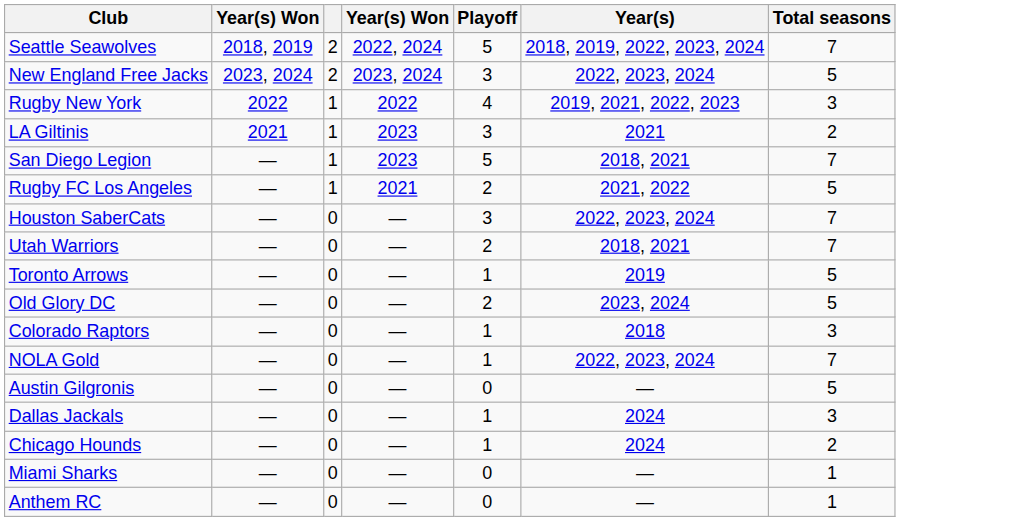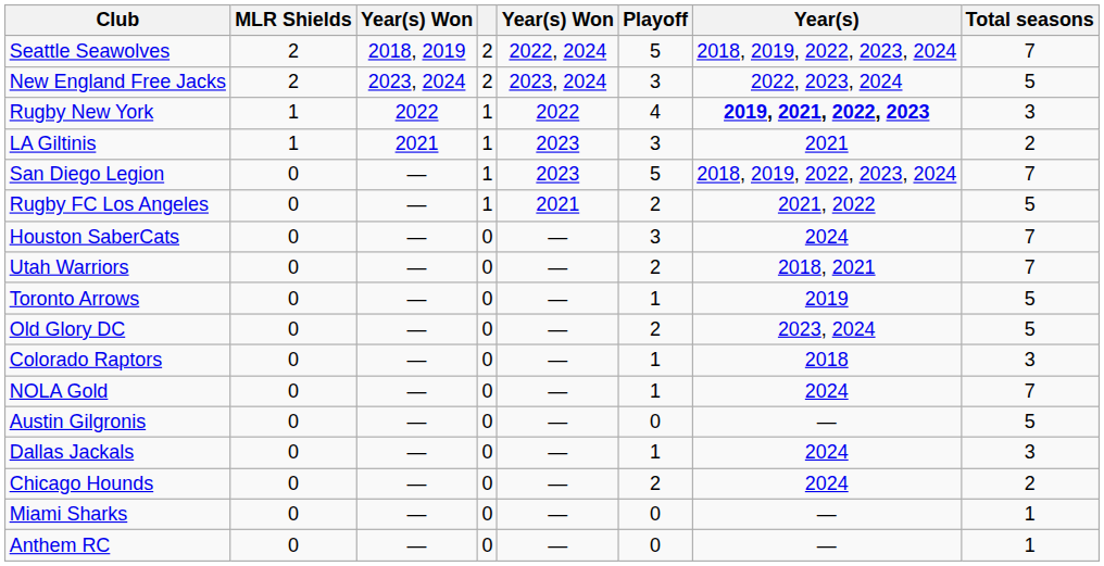+ column: MLR Shields | 2 | 2 | 1 | 1 | 0 | 0 | 0 | 0 | 0 | 0 | 0 | 0 | 0 | 0 | 0 | 0 | 0
Rugby New York | Year(s): normal -> bold
San Diego Legion | Year(s): 2018, 2021 -> 2018, 2019, 2022, 2023, 2024
Houston SaberCats | Year(s): 2022, 2023, 2024 -> 2024
NOLA Gold | Year(s): 2022, 2023, 2024 -> 2024
Chicago Hounds | Playoff: 1 -> 2
